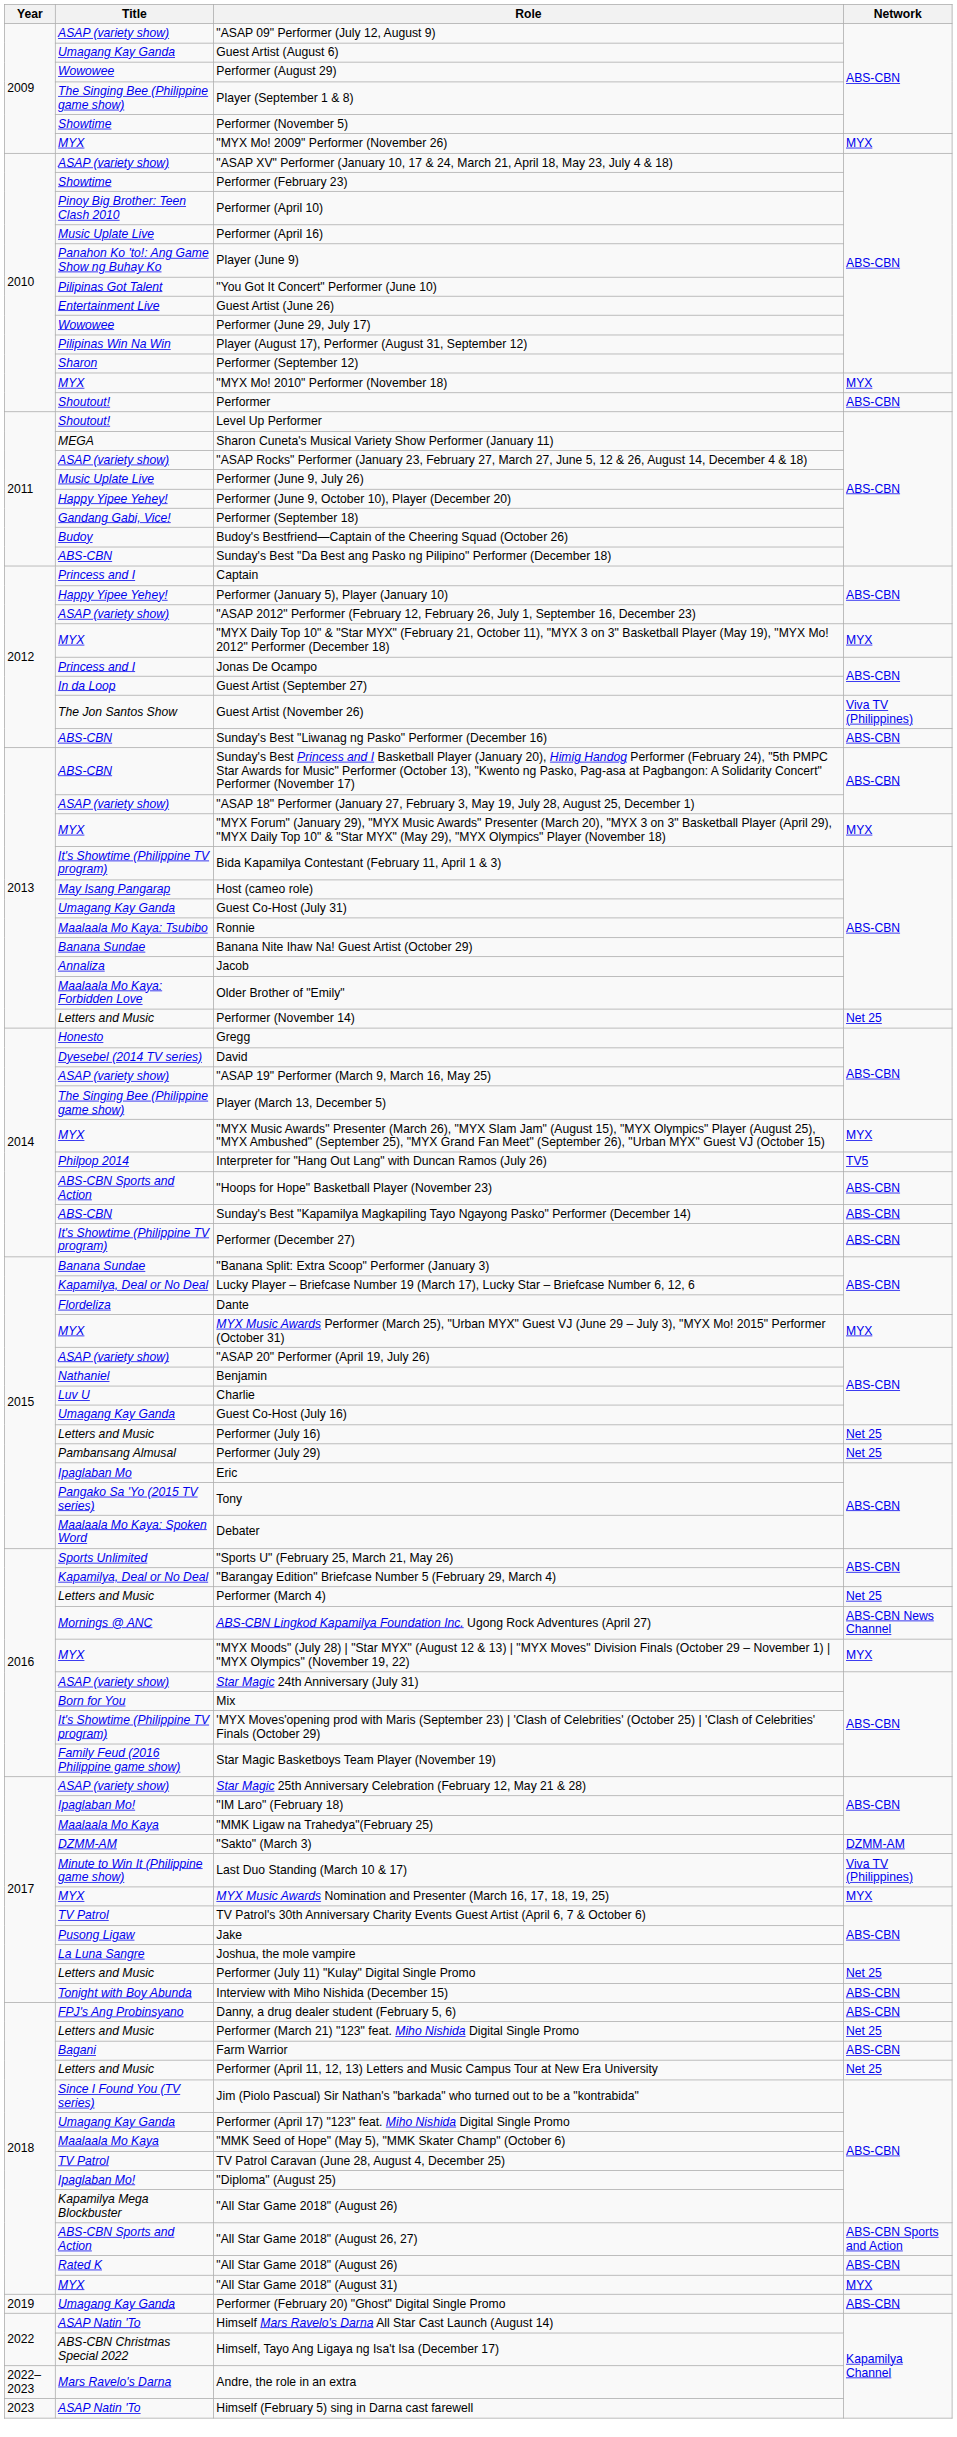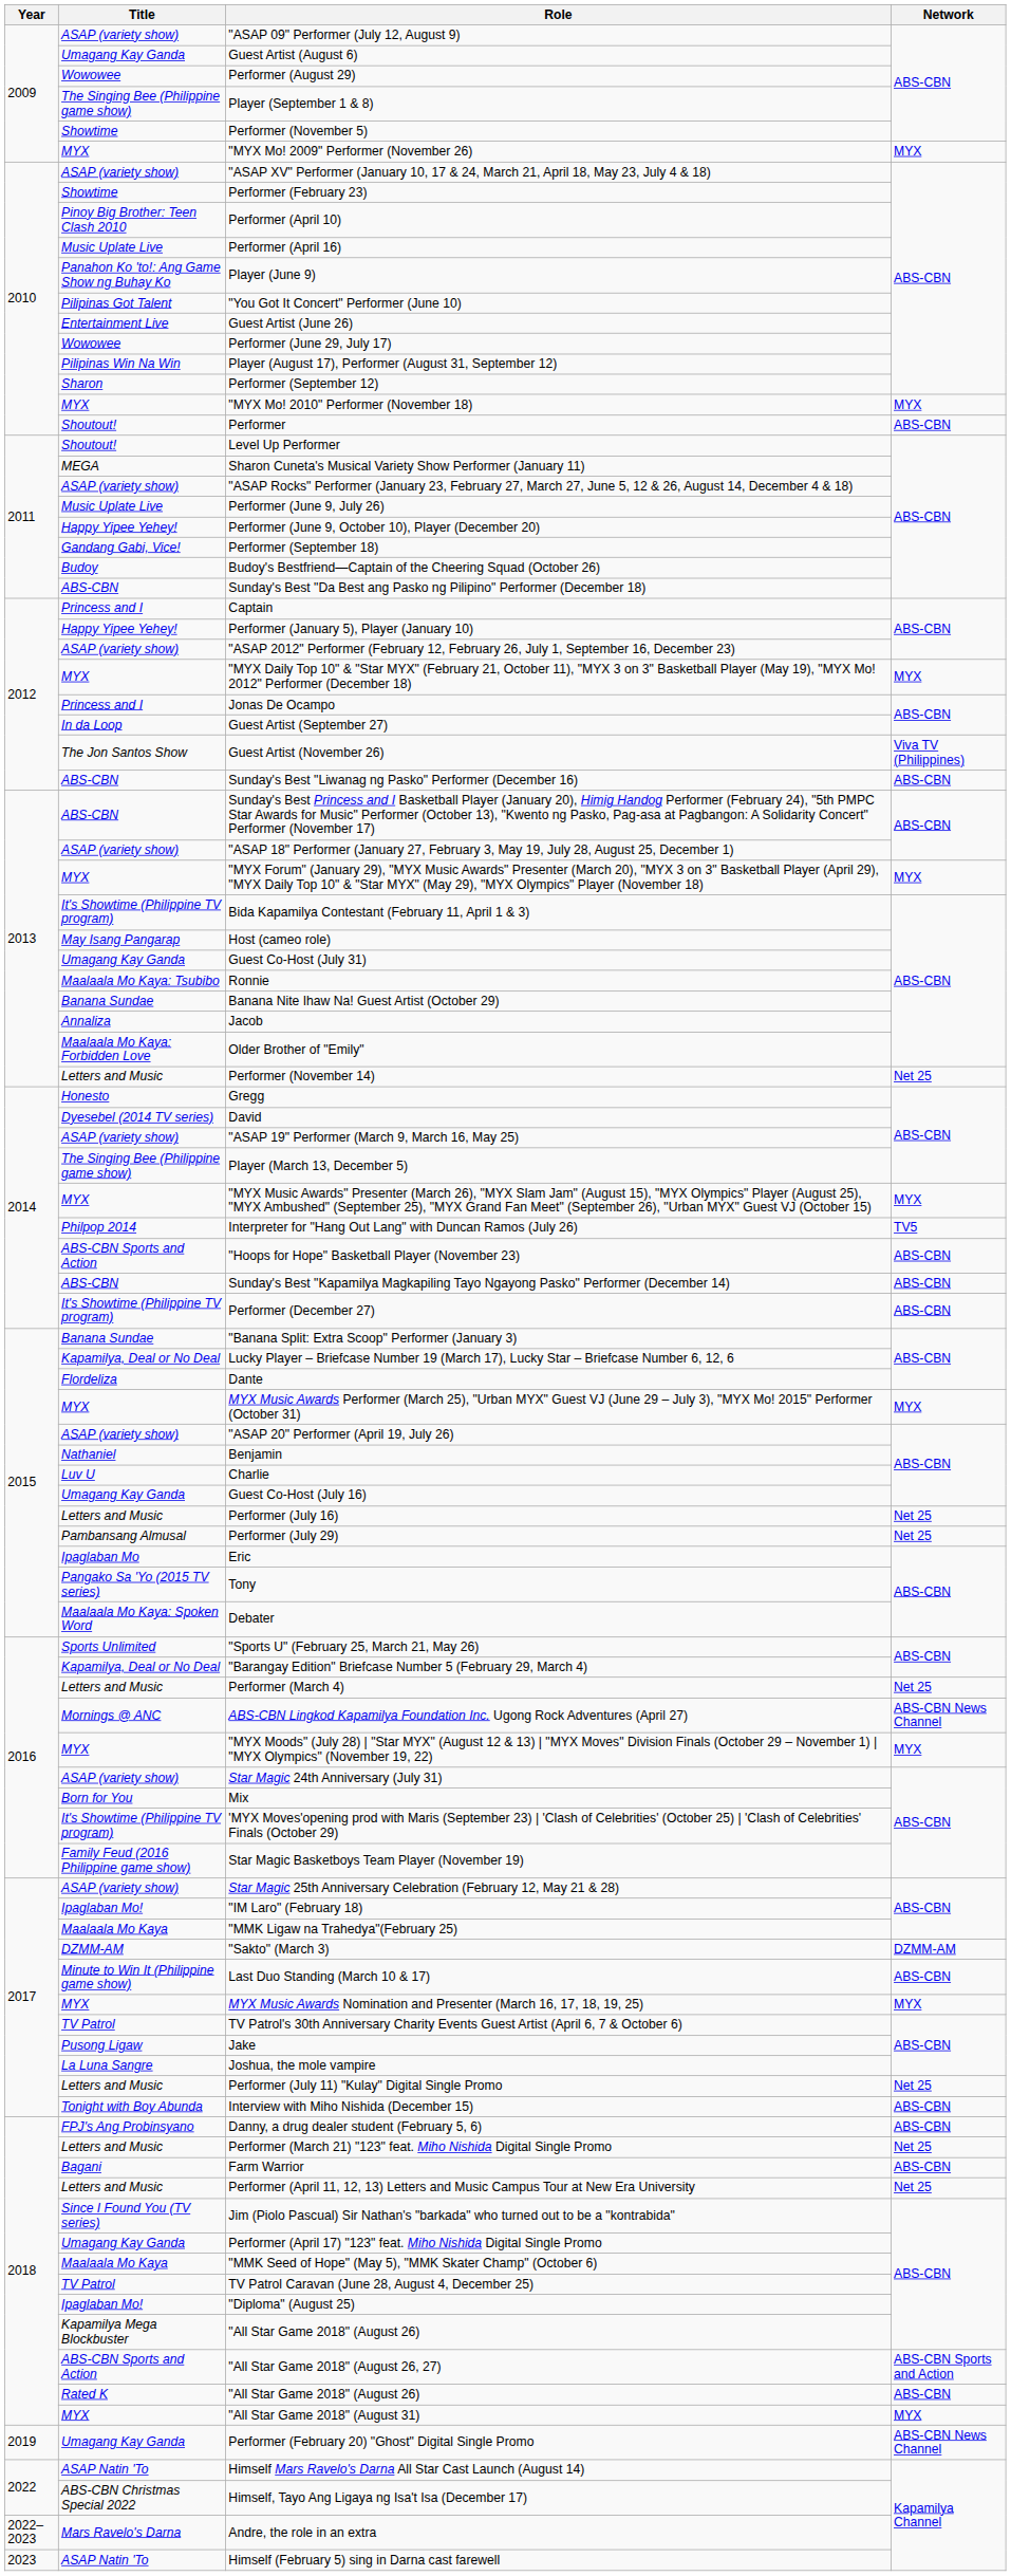Last Duo Standing (March 10 & 17) | Network: Viva TV (Philippines) -> ABS-CBN
Performer (February 20) "Ghost" Digital Single Promo | Network: ABS-CBN -> ABS-CBN News Channel
